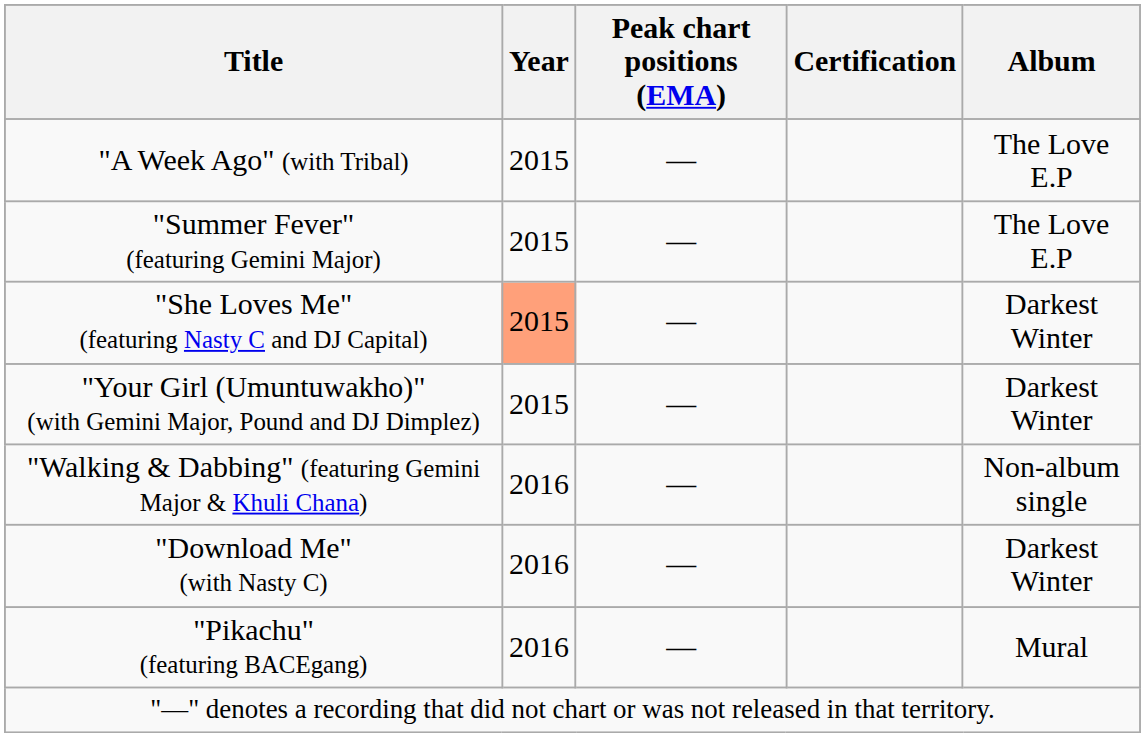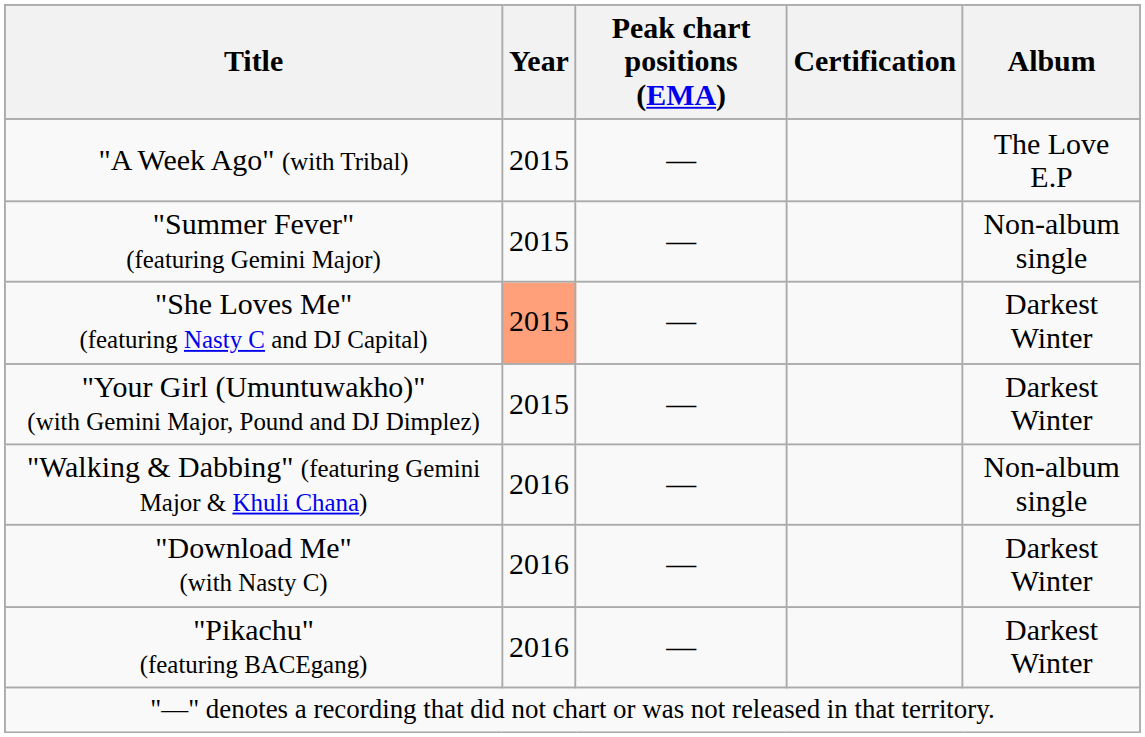"Summer Fever" (featuring Gemini Major) | Album: The Love E.P -> Non-album single
"Pikachu" (featuring BACEgang) | Album: Mural -> Darkest Winter
